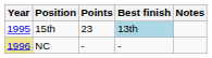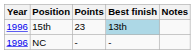15th | Year: 1995 -> 1996
NC | Year: khaki background -> no background
